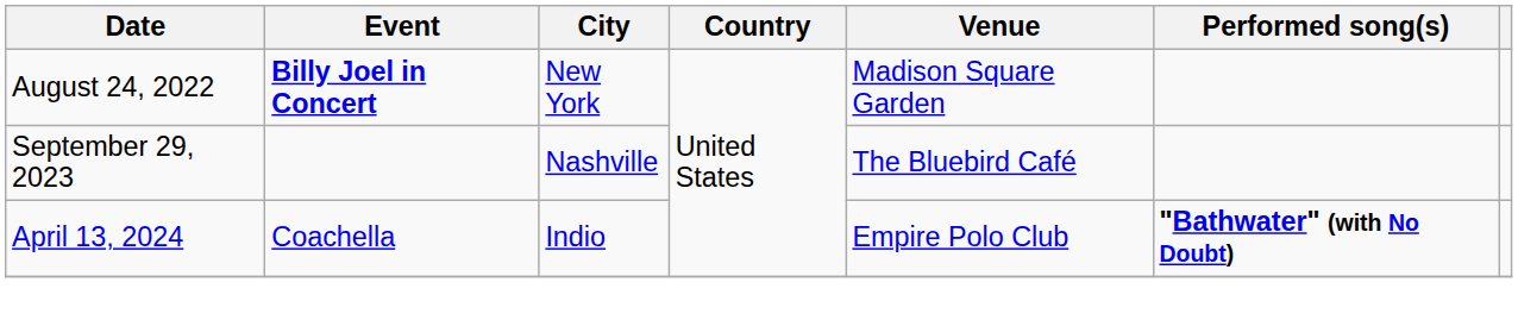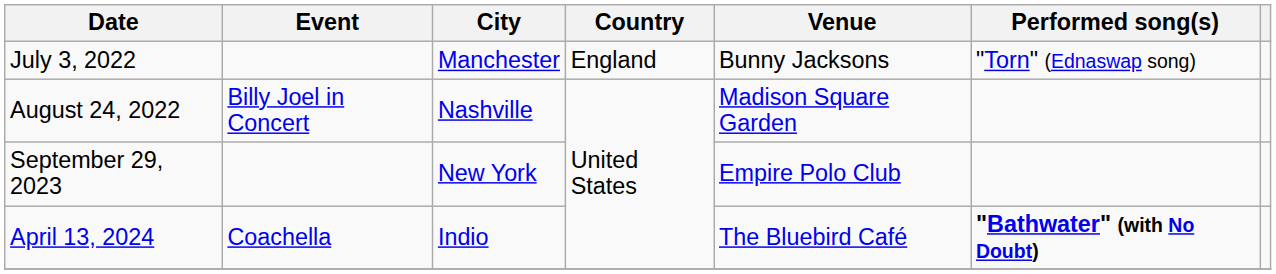+ row: July 3, 2022 | Manchester | England | Bunny Jacksons | "Torn" (Ednaswap song)
August 24, 2022 | Event: bold -> normal
August 24, 2022 | City: New York -> Nashville
September 29, 2023 | City: Nashville -> New York
September 29, 2023 | Venue: The Bluebird Café -> Empire Polo Club
April 13, 2024 | Venue: Empire Polo Club -> The Bluebird Café
